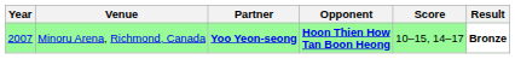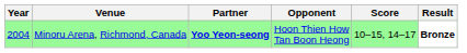Minoru Arena, Richmond, Canada | Year: 2007 -> 2004
Minoru Arena, Richmond, Canada | Opponent: bold -> normal
